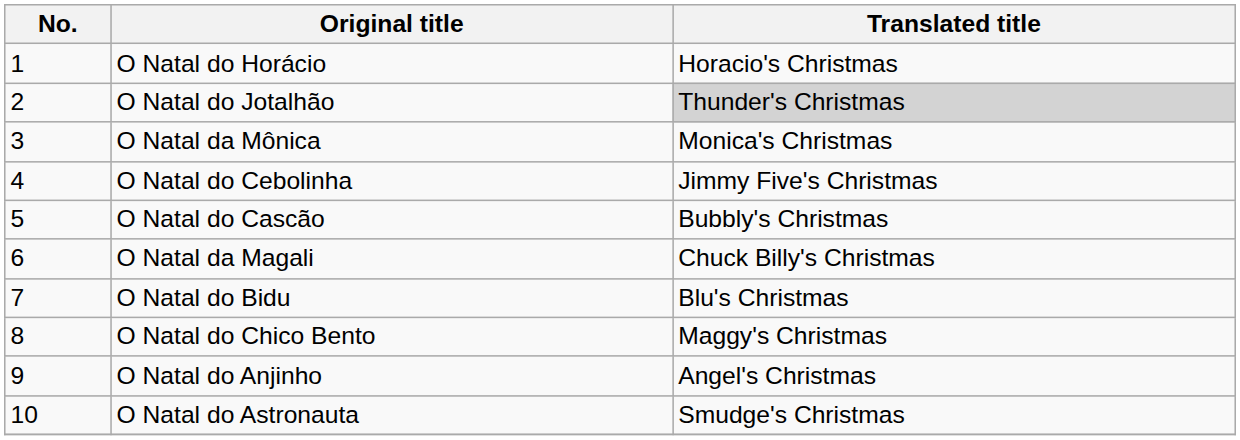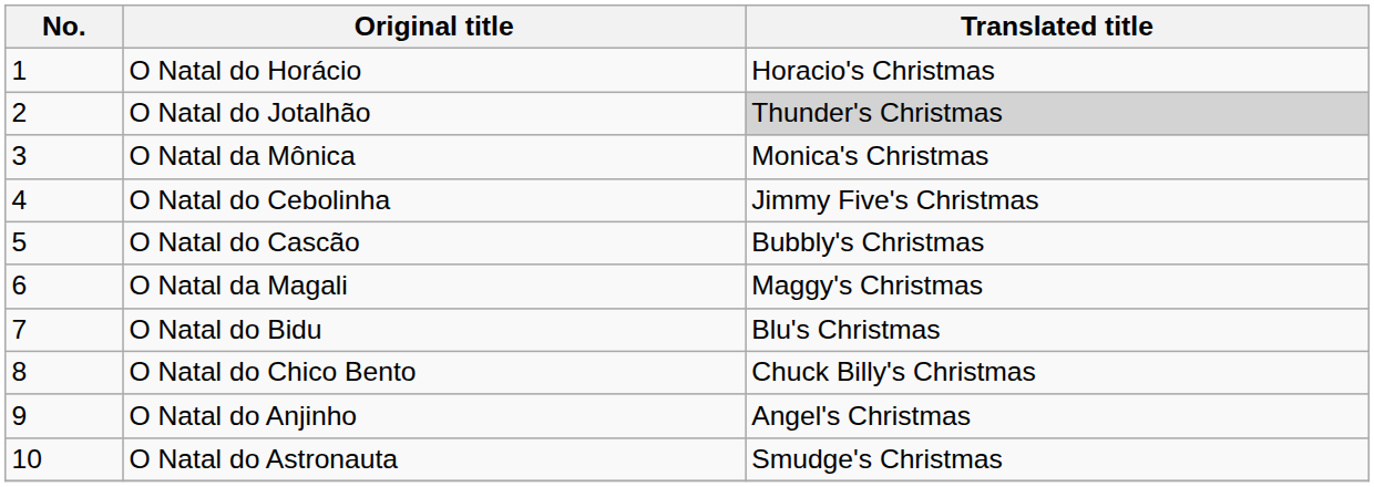O Natal da Magali | Translated title: Chuck Billy's Christmas -> Maggy's Christmas
O Natal do Chico Bento | Translated title: Maggy's Christmas -> Chuck Billy's Christmas
